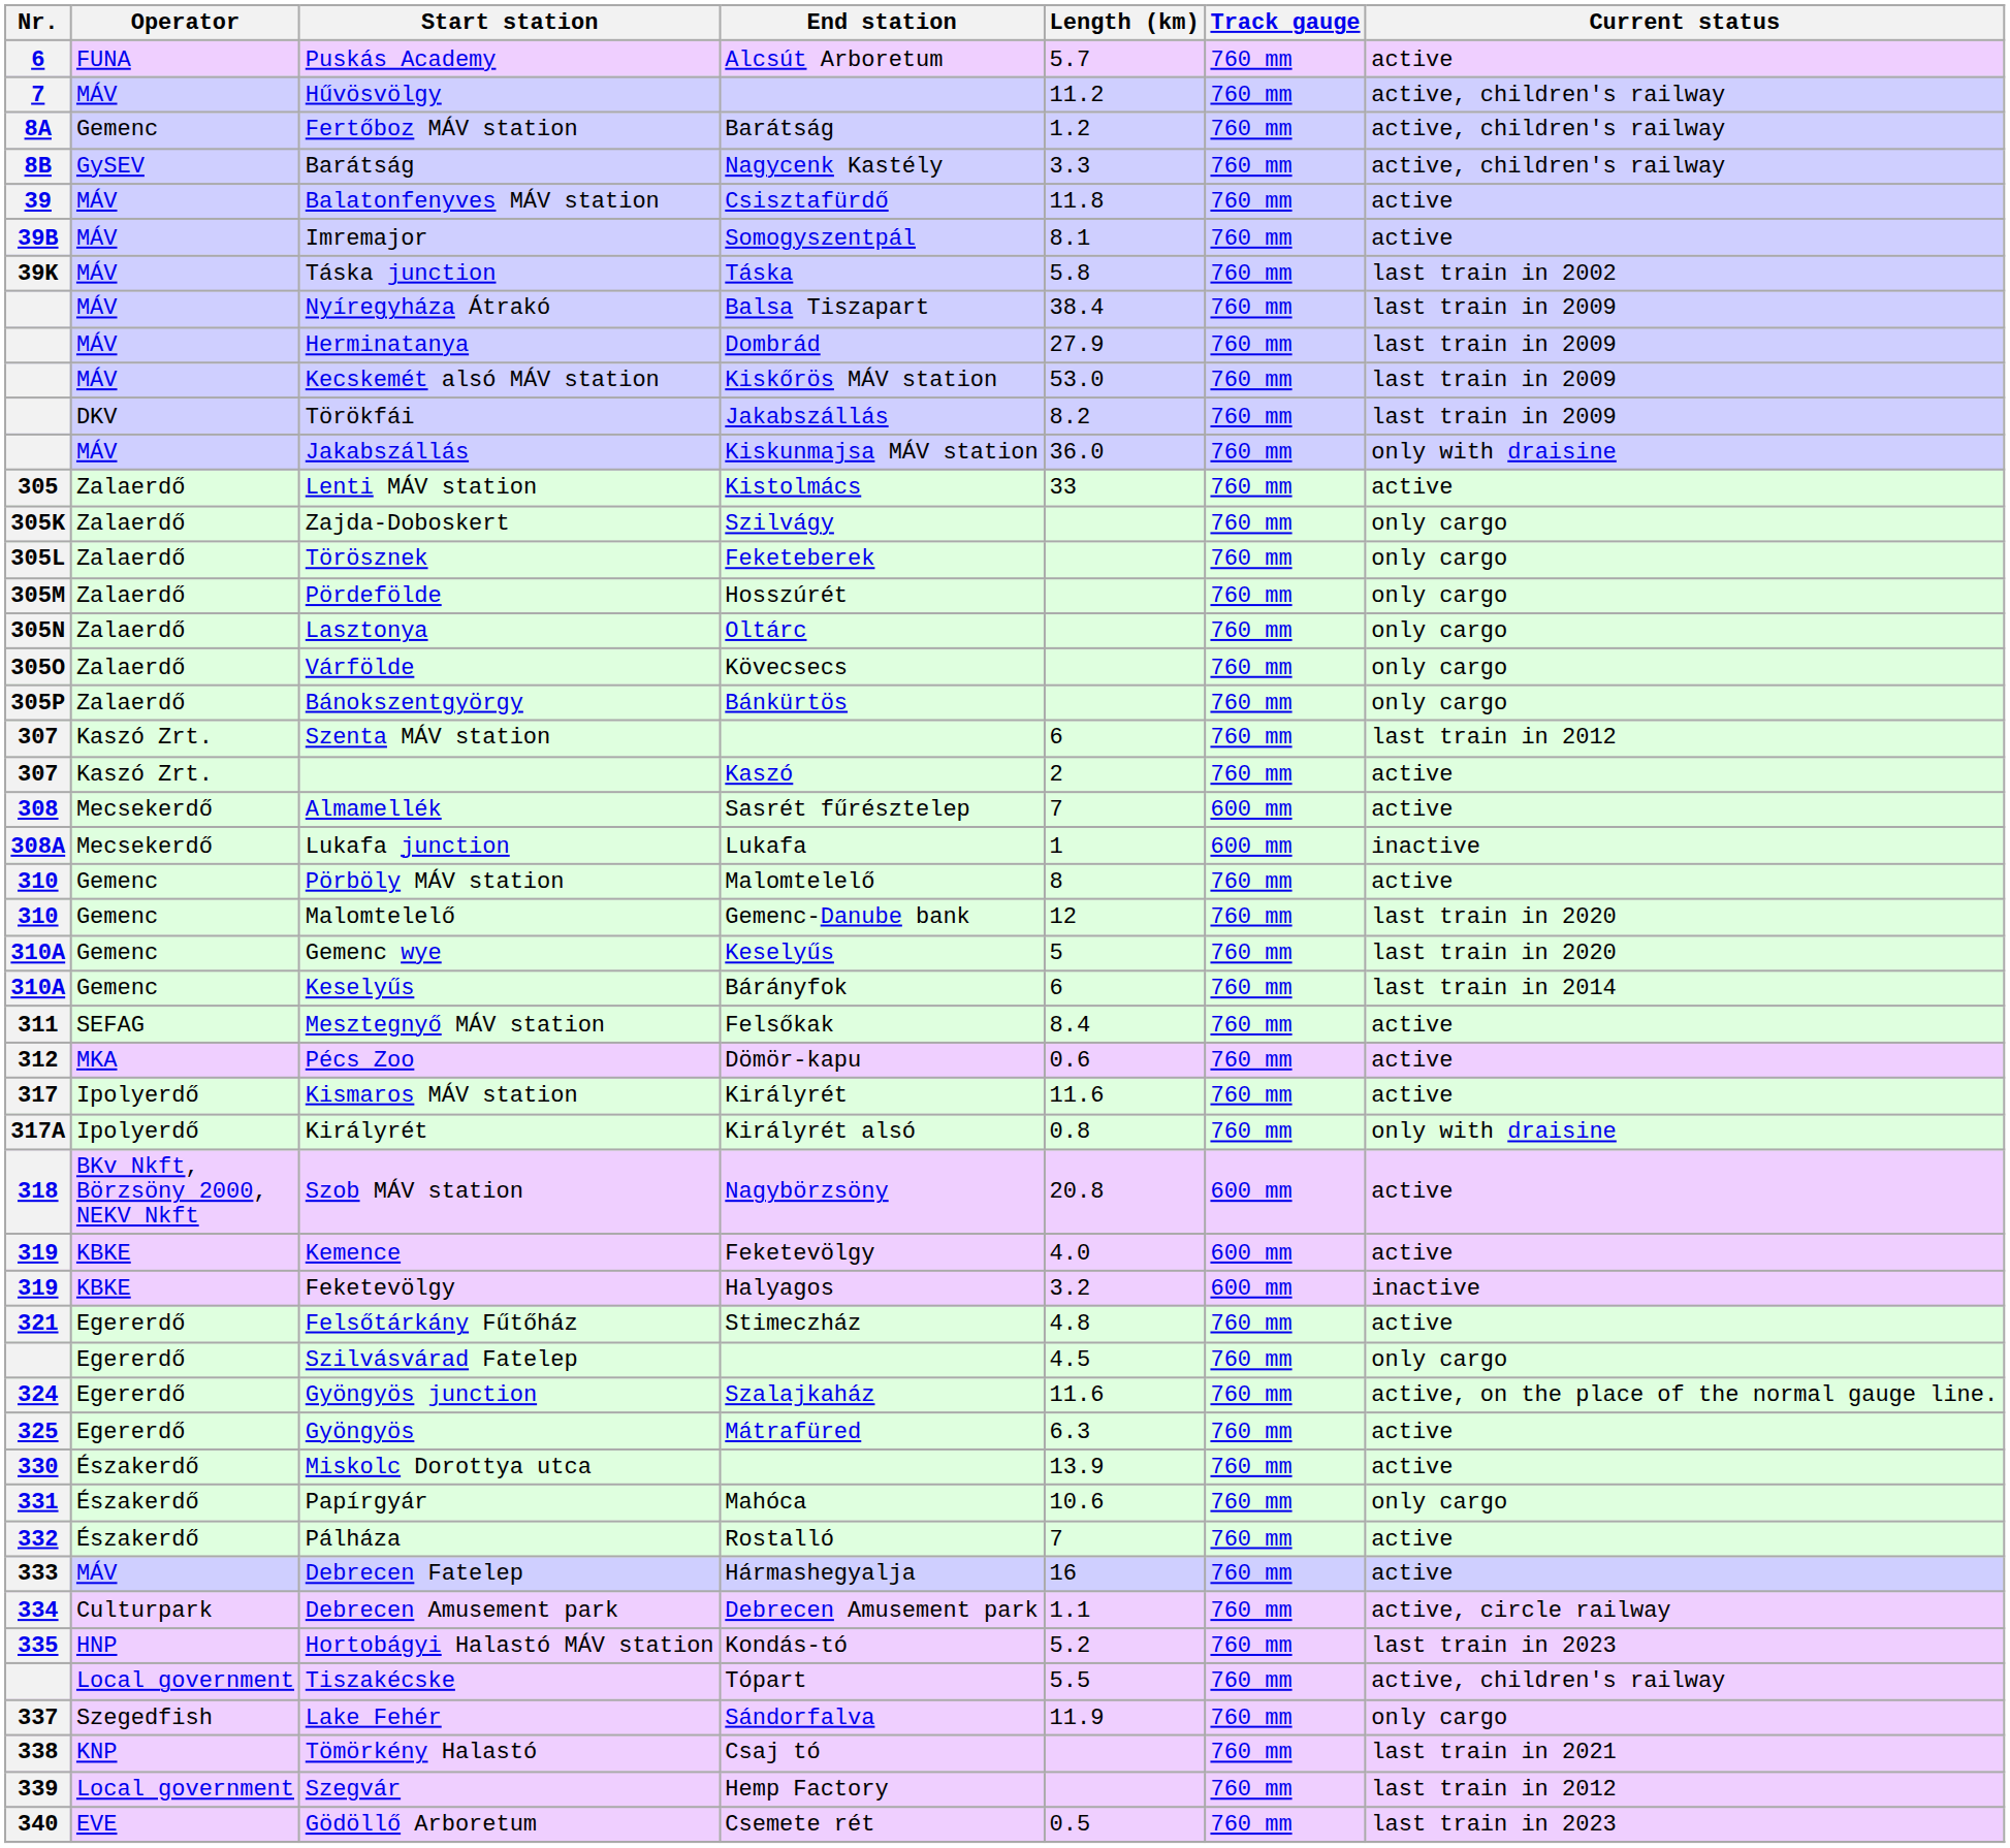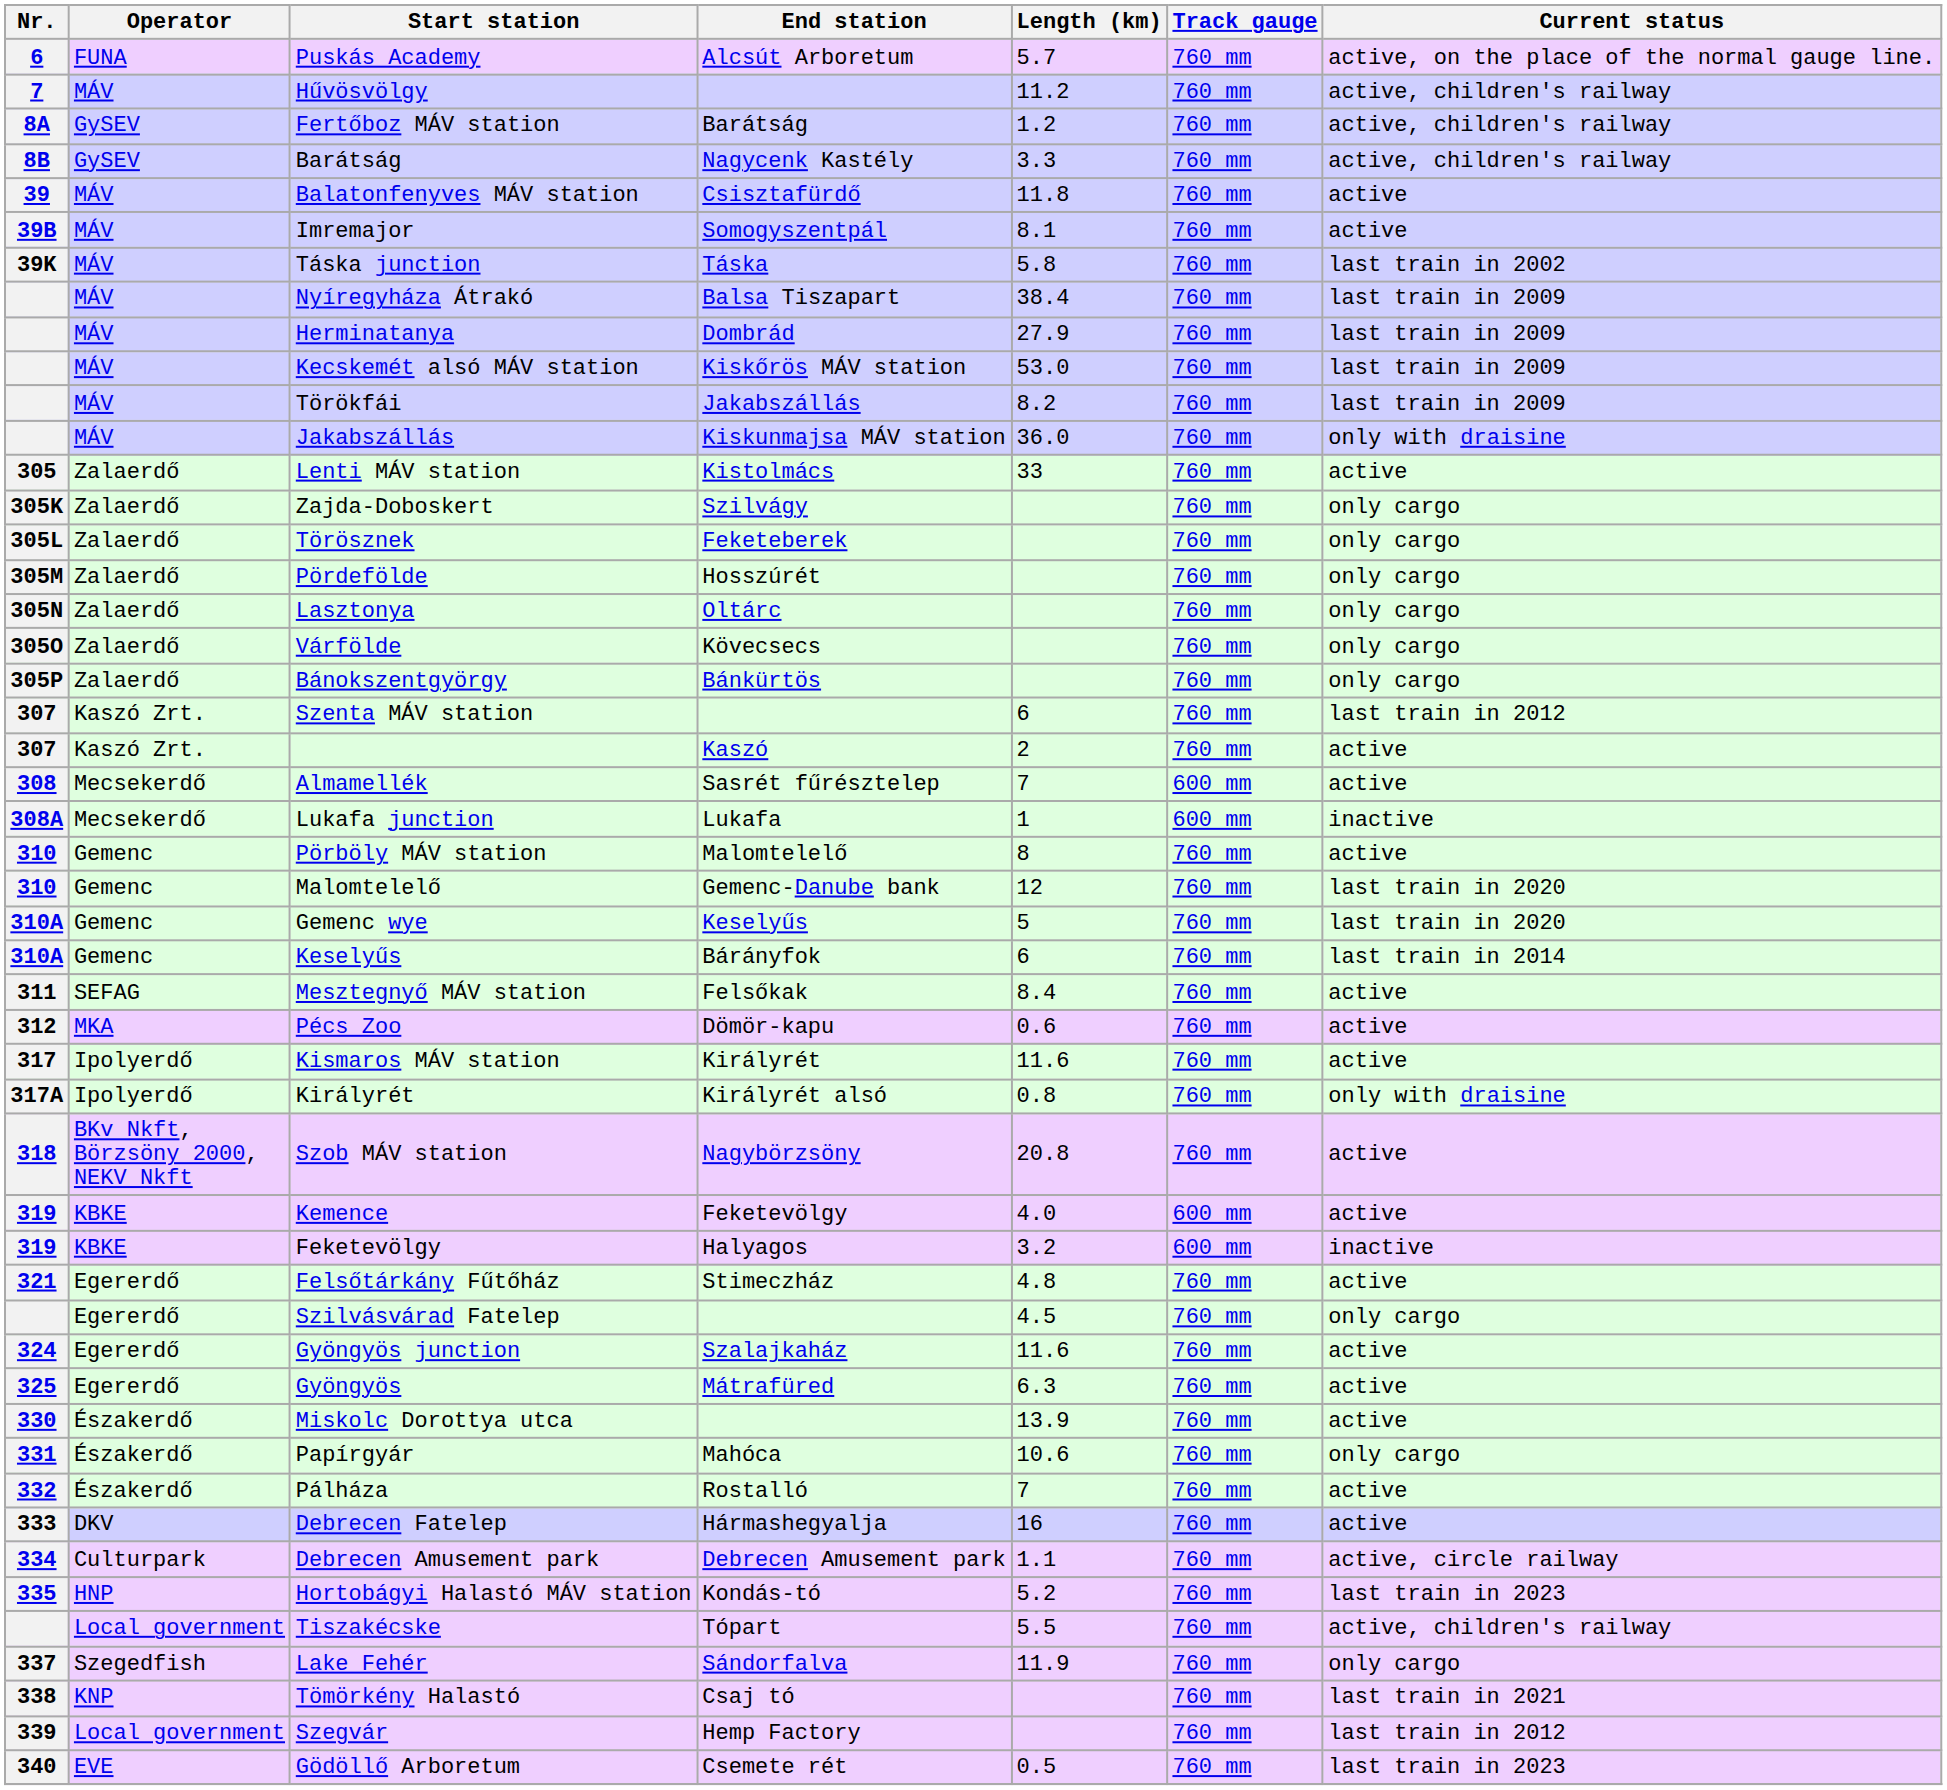Puskás Academy | Current status: active -> active, on the place of the normal gauge line.
Fertőboz MÁV station | Operator: Gemenc -> GySEV
Törökfái | Operator: DKV -> MÁV
Szob MÁV station | Track gauge: 600 mm -> 760 mm
Gyöngyös junction | Current status: active, on the place of the normal gauge line. -> active
Debrecen Fatelep | Operator: MÁV -> DKV
